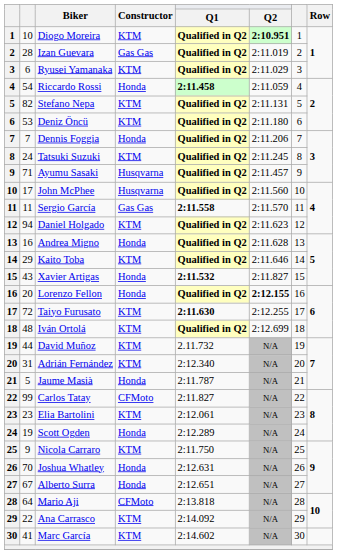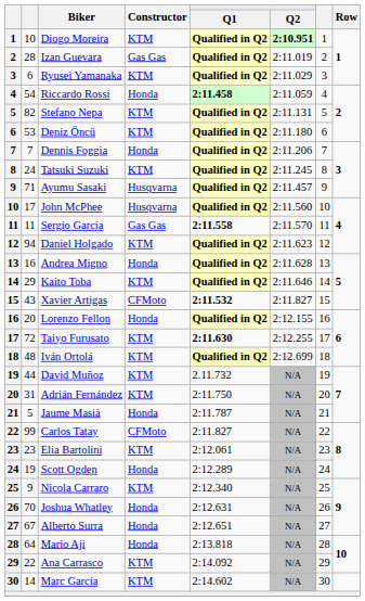Xavier Artigas | Constructor: Honda -> CFMoto
Lorenzo Fellon | Q2: bold -> normal
Adrián Fernández | Q1: 2:12.340 -> 2:11.750
Nicola Carraro | Q1: 2:11.750 -> 2:12.340
Mario Aji | Constructor: CFMoto -> Honda
Marc García | column 2: 41 -> 14
